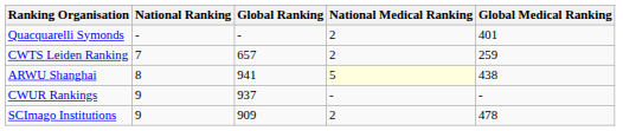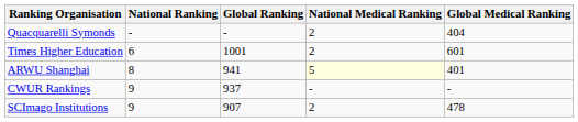Quacquarelli Symonds | Global Medical Ranking: 401 -> 404
- row: CWTS Leiden Ranking | 7 | 657 | 2 | 259
+ row: Times Higher Education | 6 | 1001 | 2 | 601
ARWU Shanghai | Global Medical Ranking: 438 -> 401
SCImago Institutions | Global Ranking: 909 -> 907
